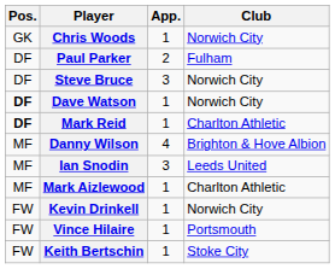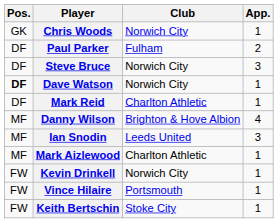columns swapped: Club <-> App.
Mark Reid | Pos.: bold -> normal
